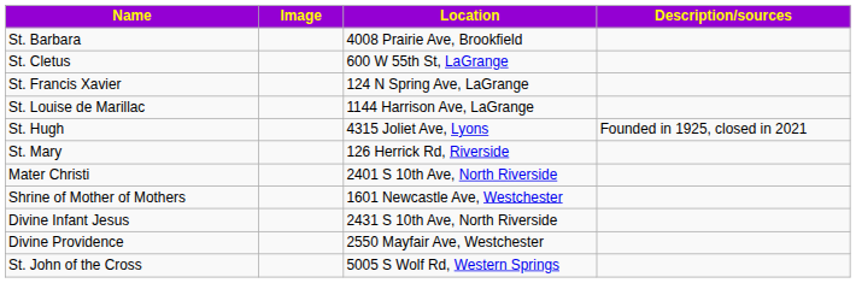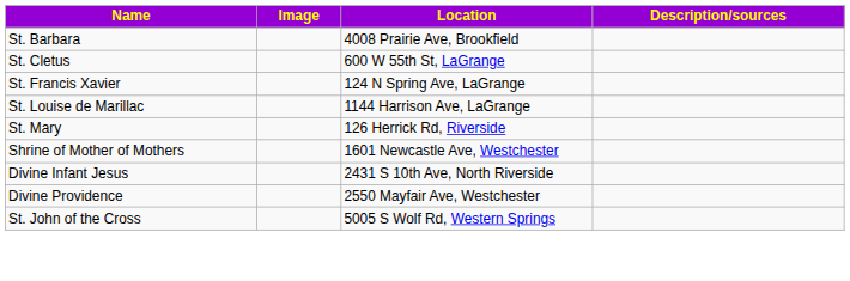- row: St. Hugh | 4315 Joliet Ave, Lyons | Founded in 1925, closed in 2021
- row: Mater Christi | 2401 S 10th Ave, North Riverside
